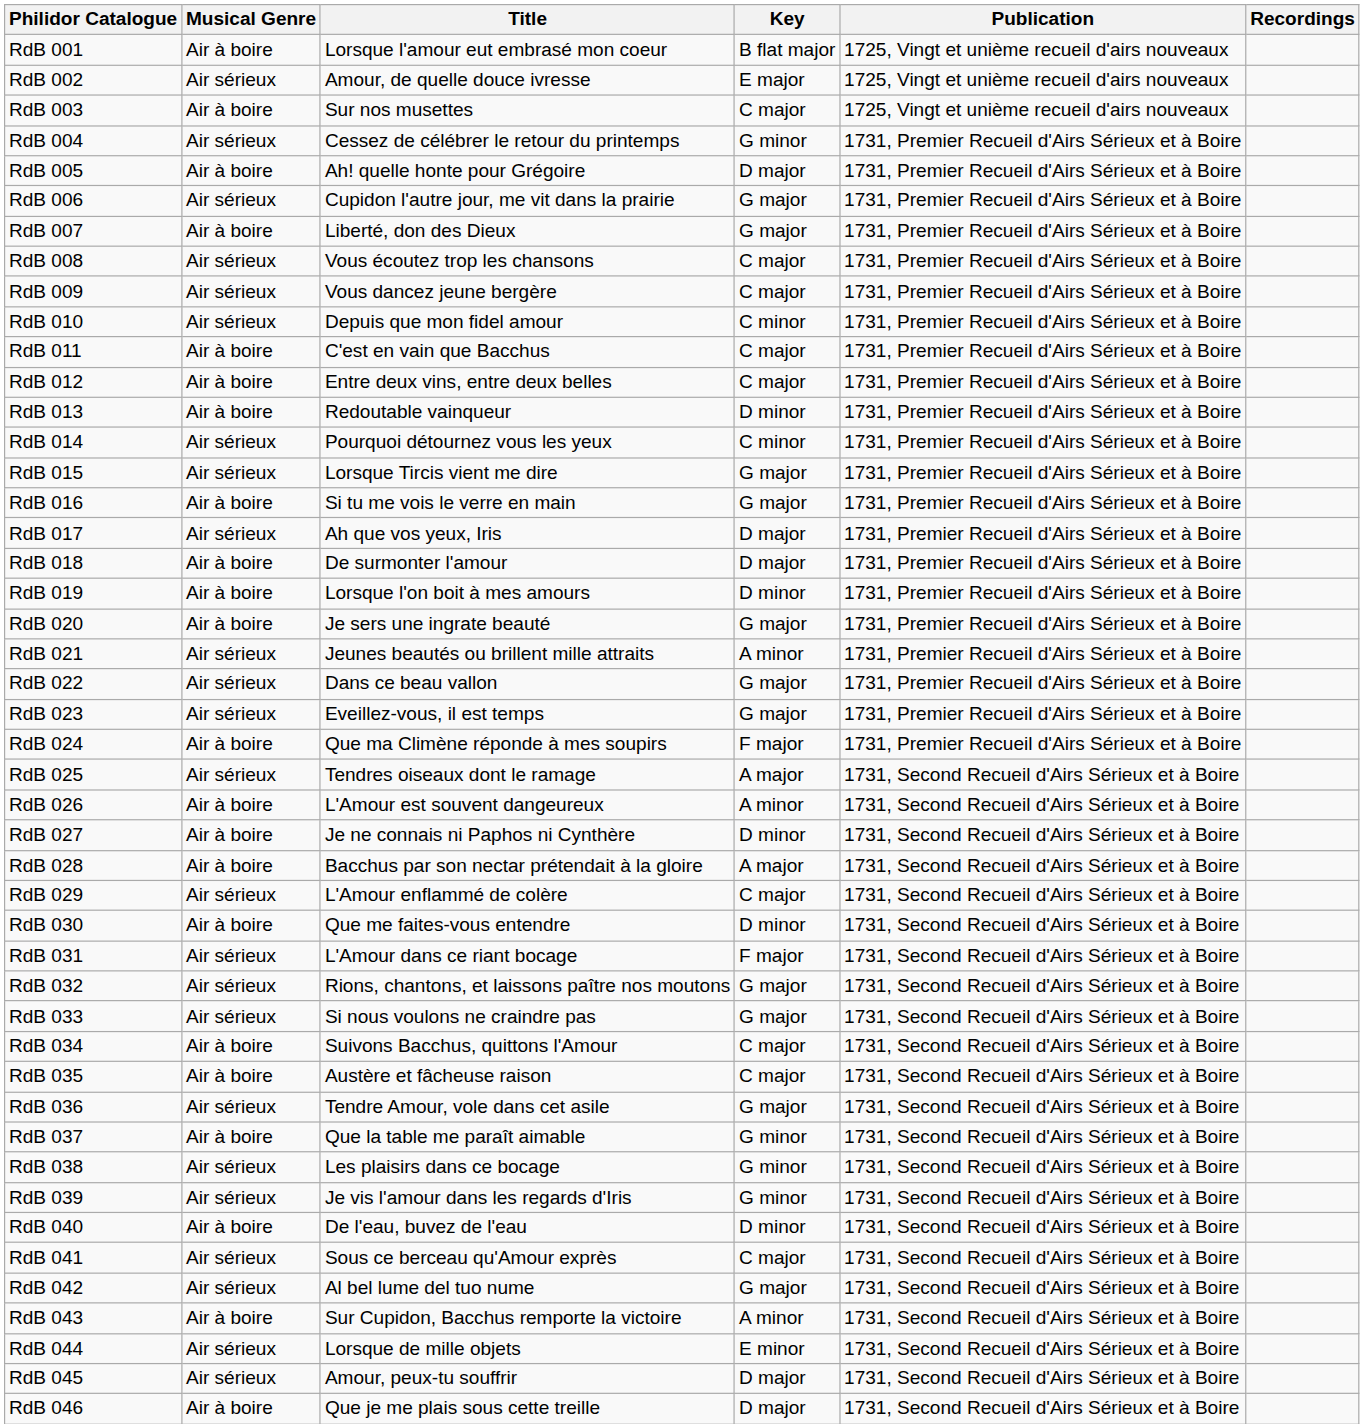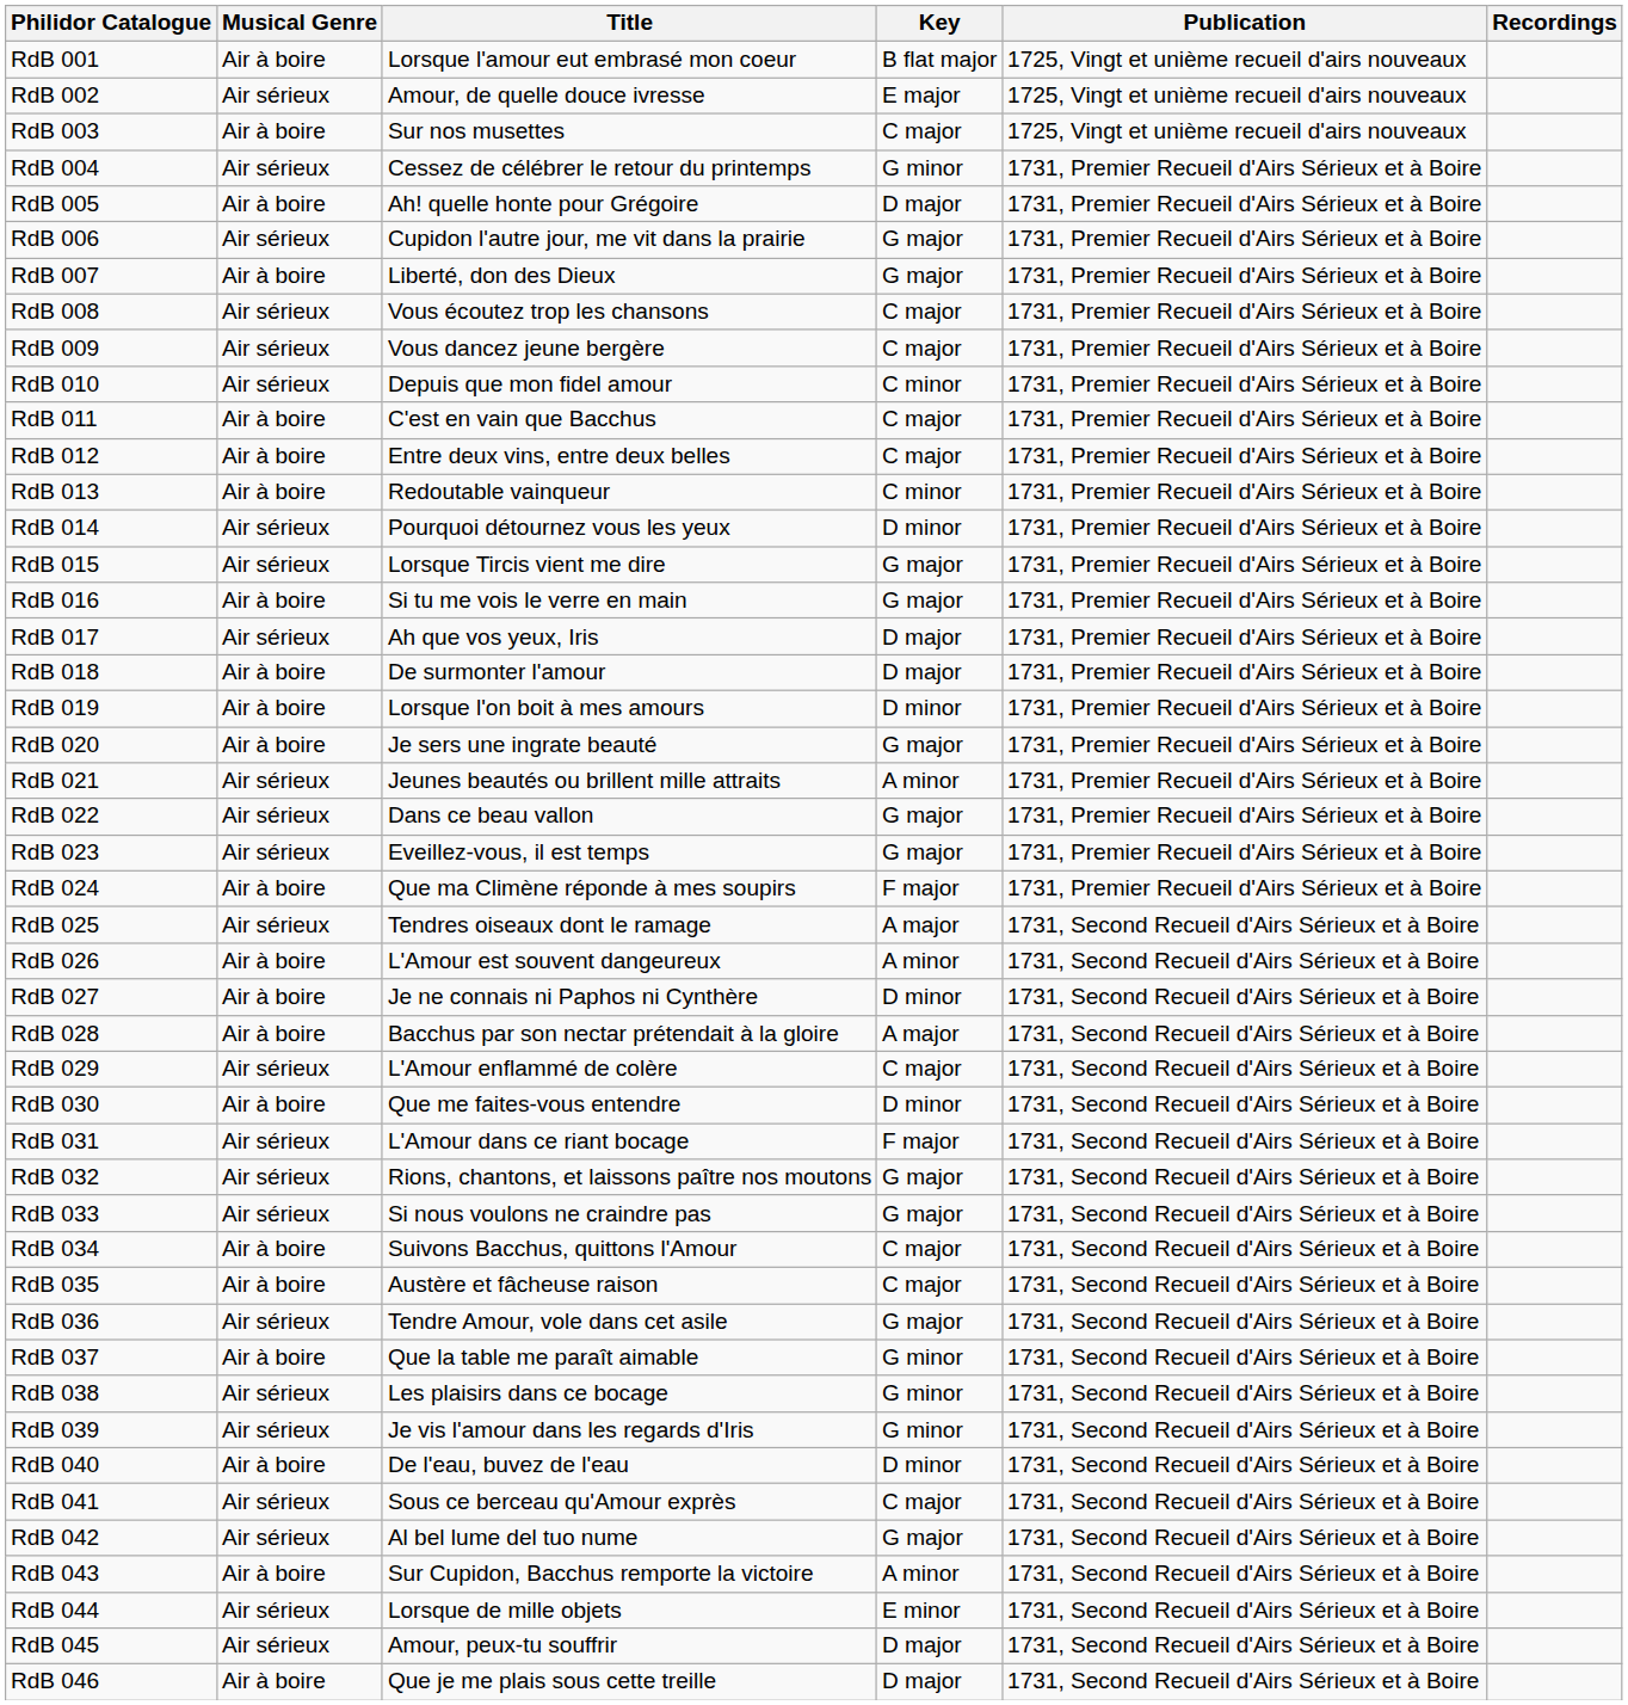RdB 013 | Key: D minor -> C minor
RdB 014 | Key: C minor -> D minor
